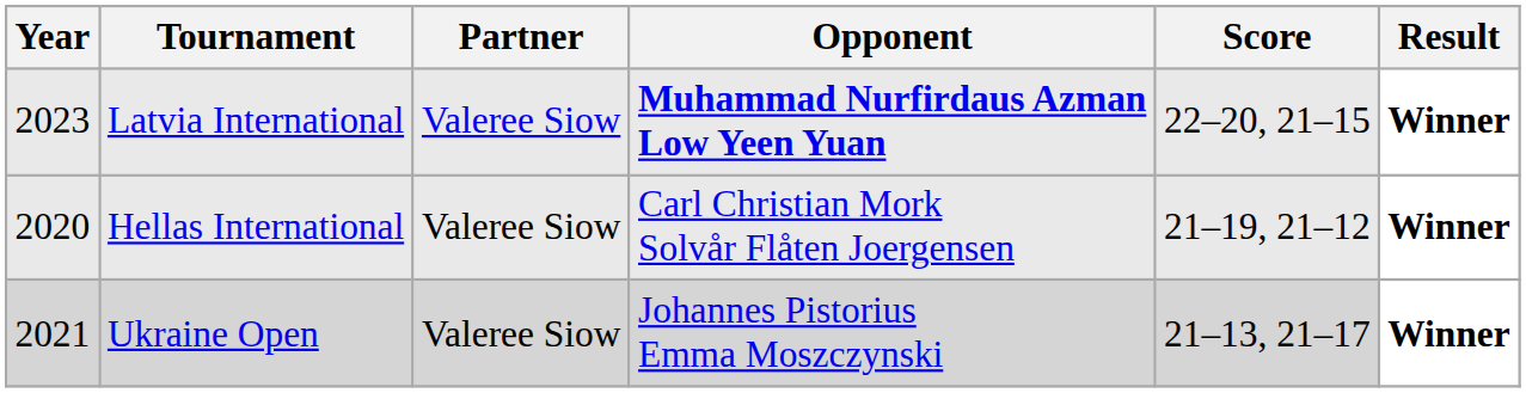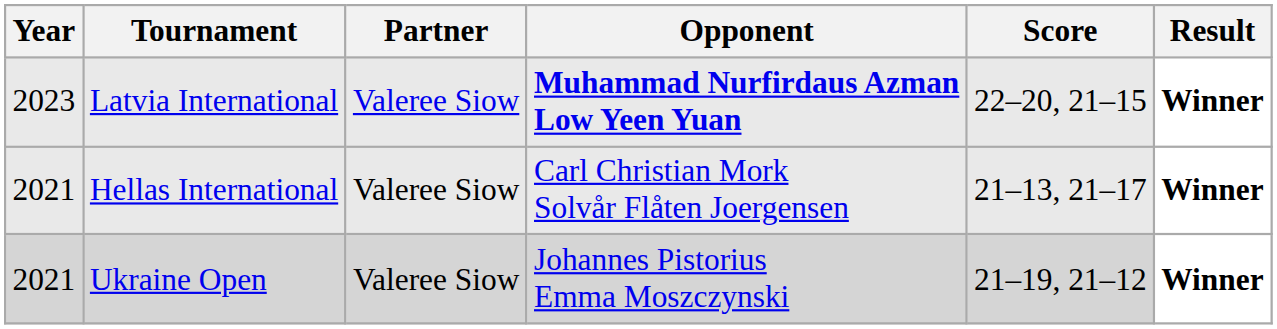Hellas International | Year: 2020 -> 2021
Hellas International | Score: 21–19, 21–12 -> 21–13, 21–17
Ukraine Open | Score: 21–13, 21–17 -> 21–19, 21–12
